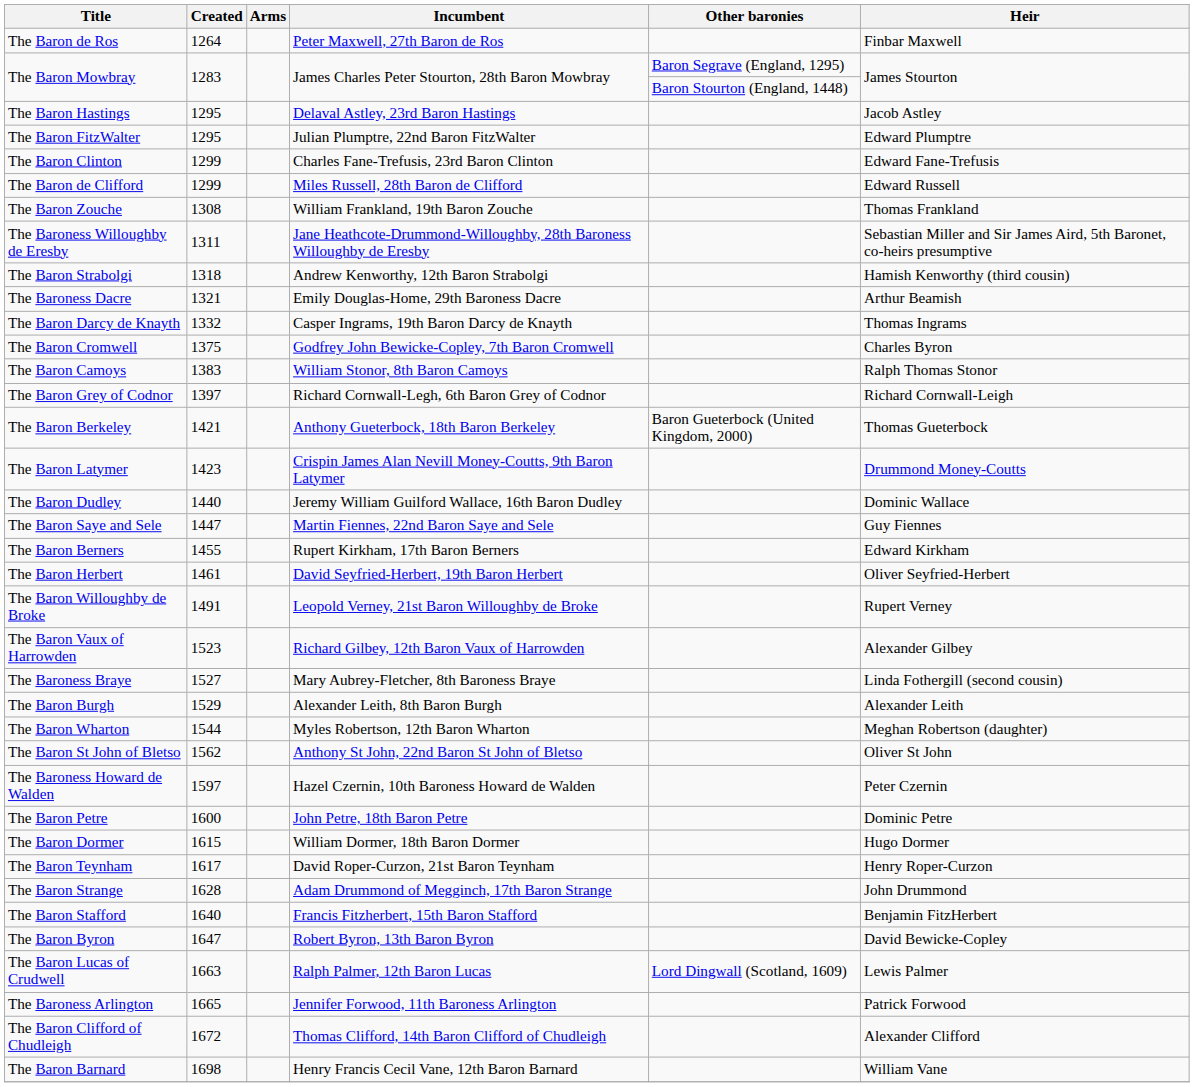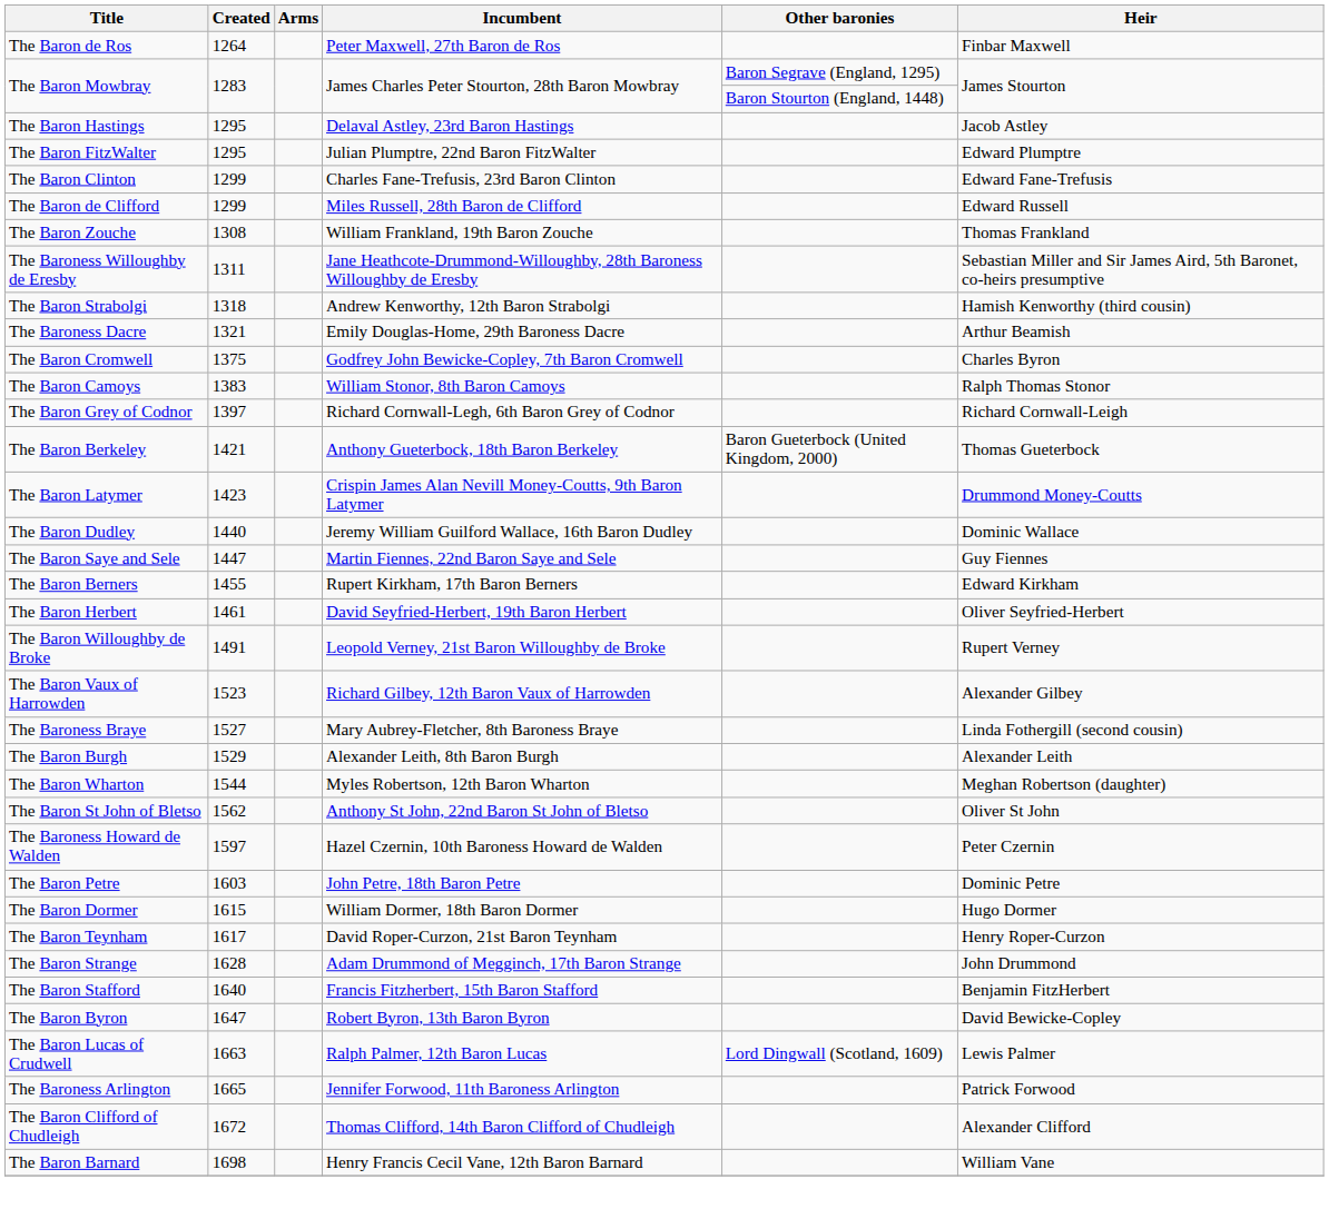- row: The Baron Darcy de Knayth | 1332 | Casper Ingrams, 19th Baron Darcy de Knayth | Thomas Ingrams
The Baron Petre | Created: 1600 -> 1603
